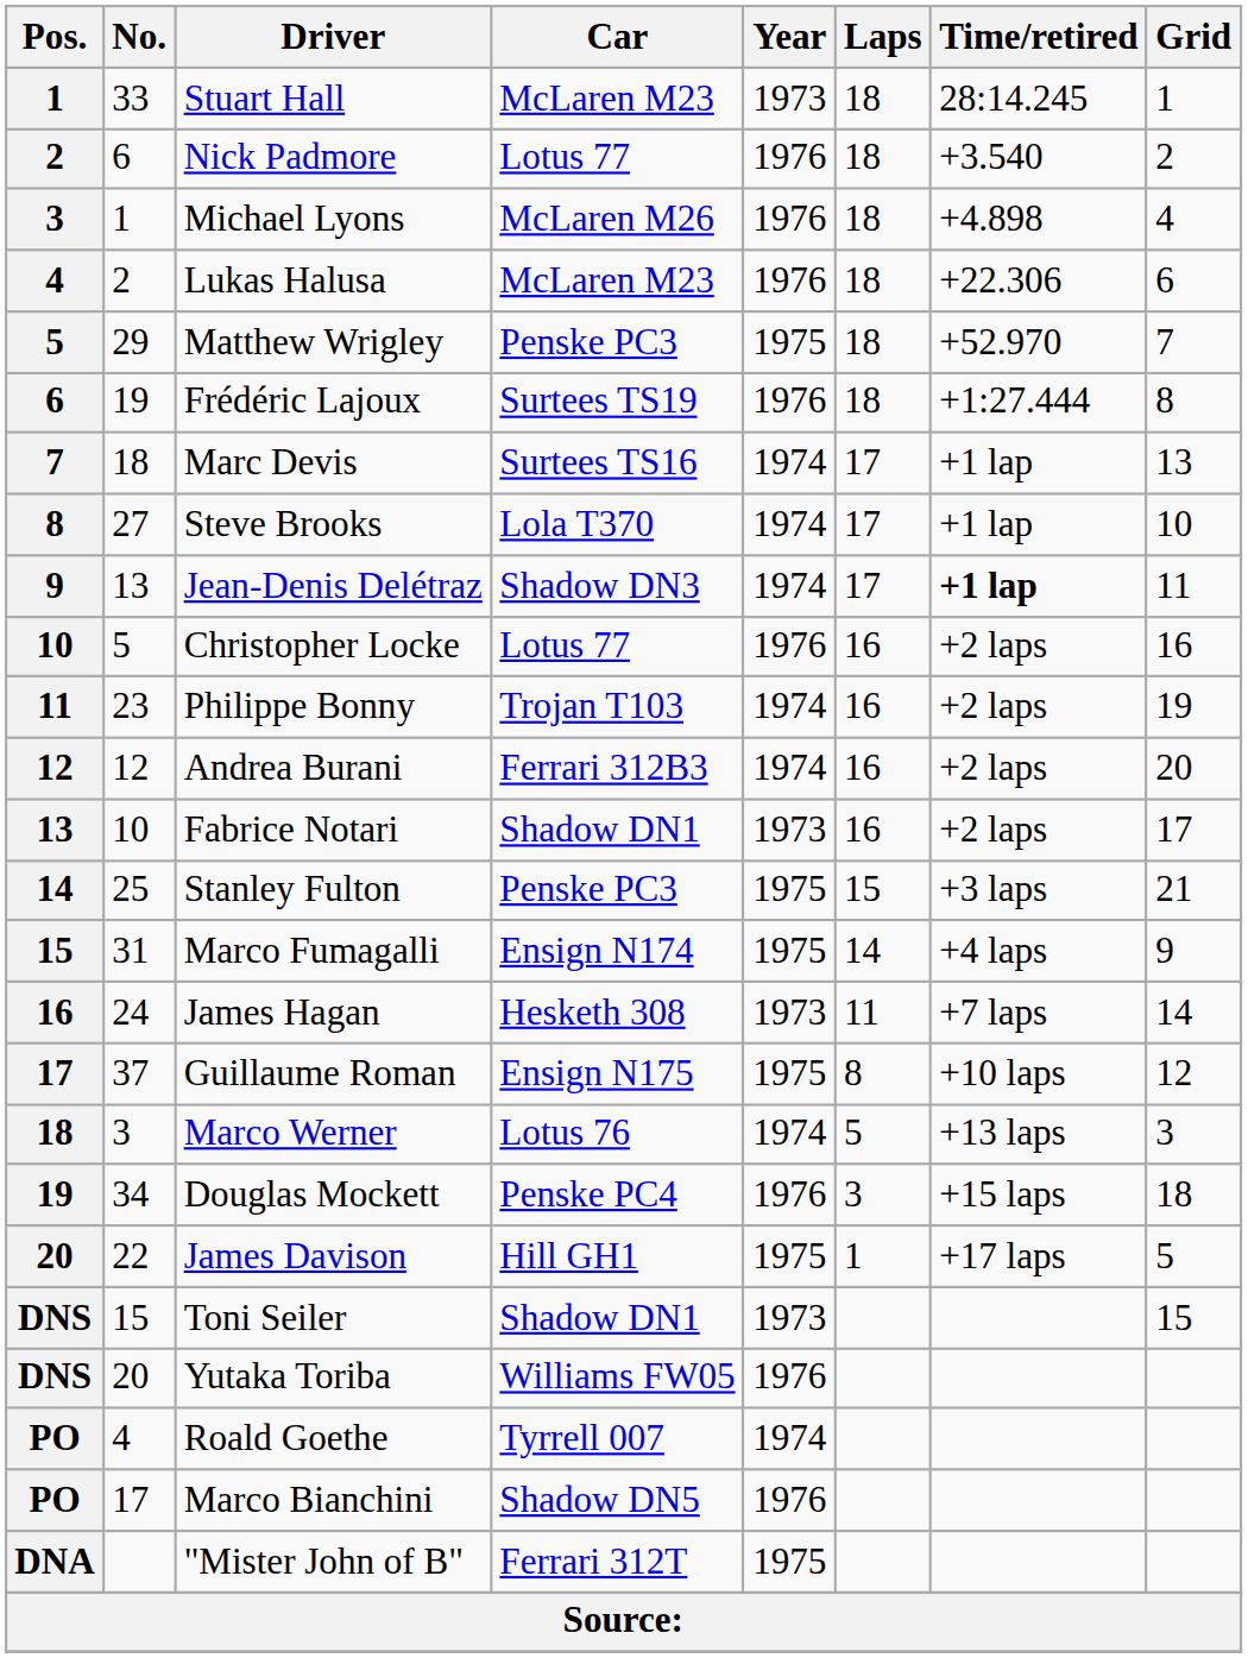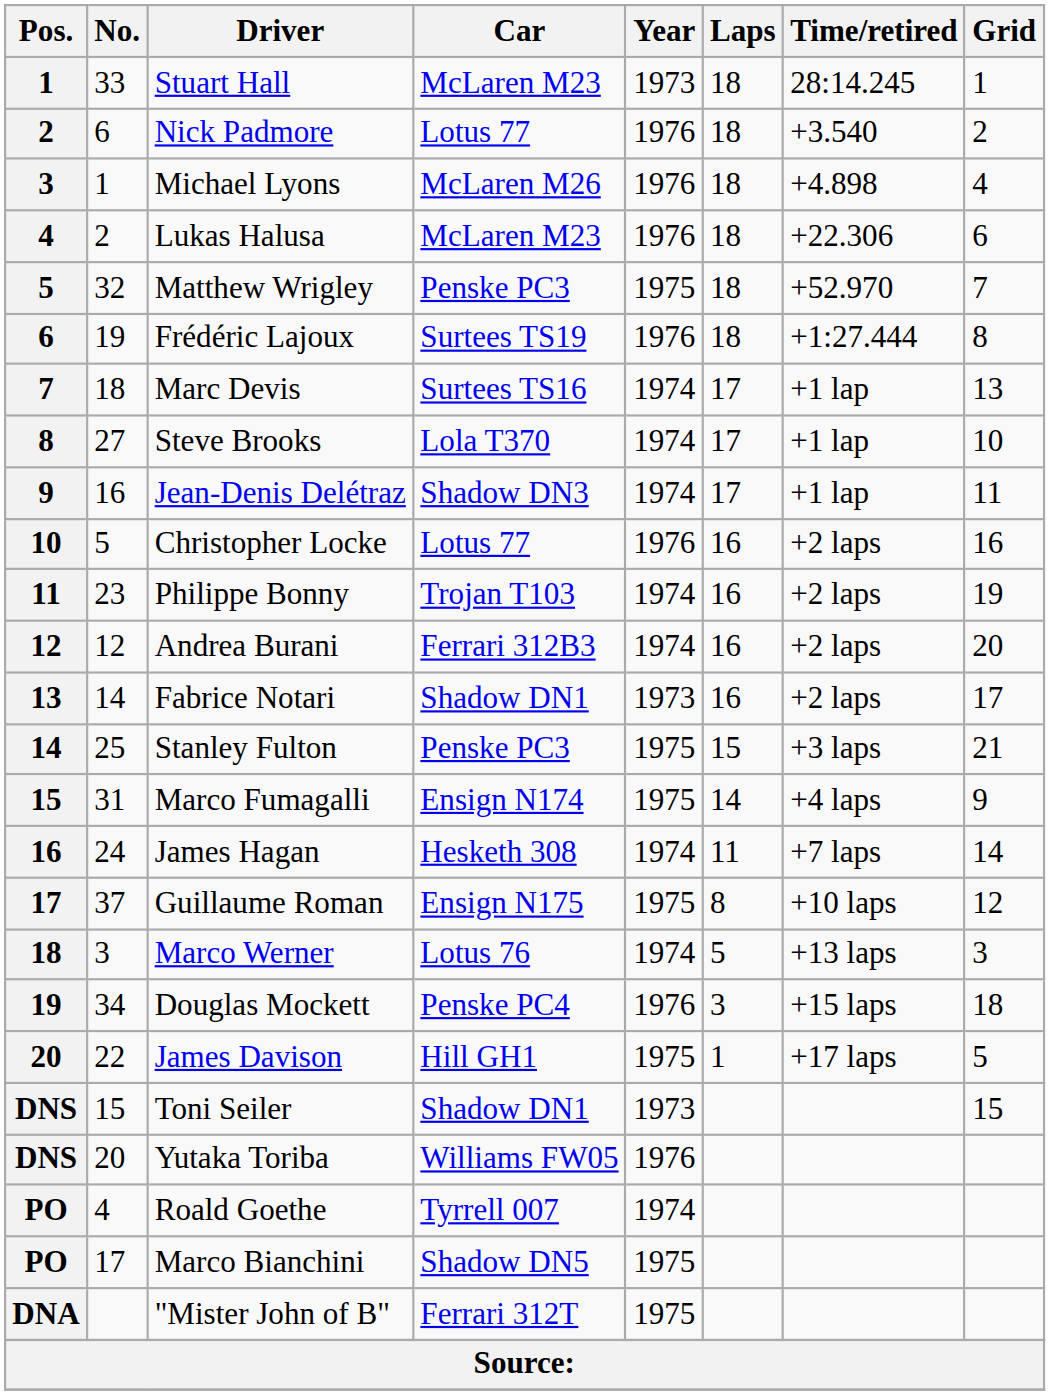Matthew Wrigley | No.: 29 -> 32
Jean-Denis Delétraz | No.: 13 -> 16
Jean-Denis Delétraz | Time/retired: bold -> normal
Fabrice Notari | No.: 10 -> 14
James Hagan | Year: 1973 -> 1974
Marco Bianchini | Year: 1976 -> 1975
